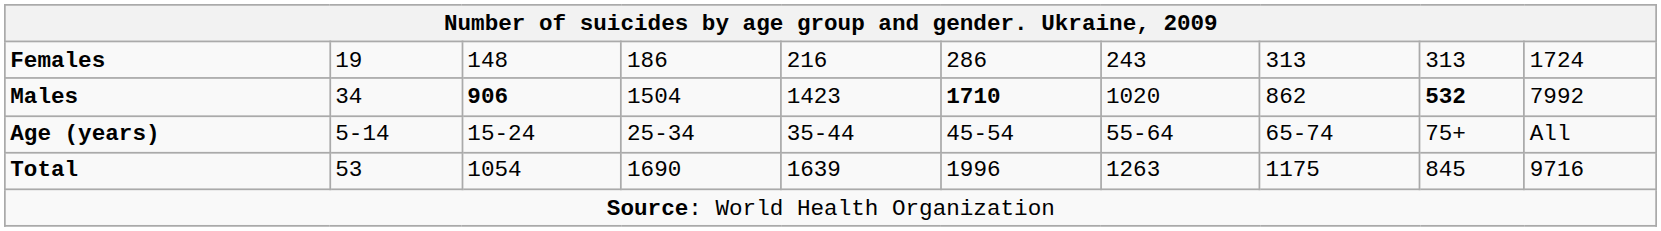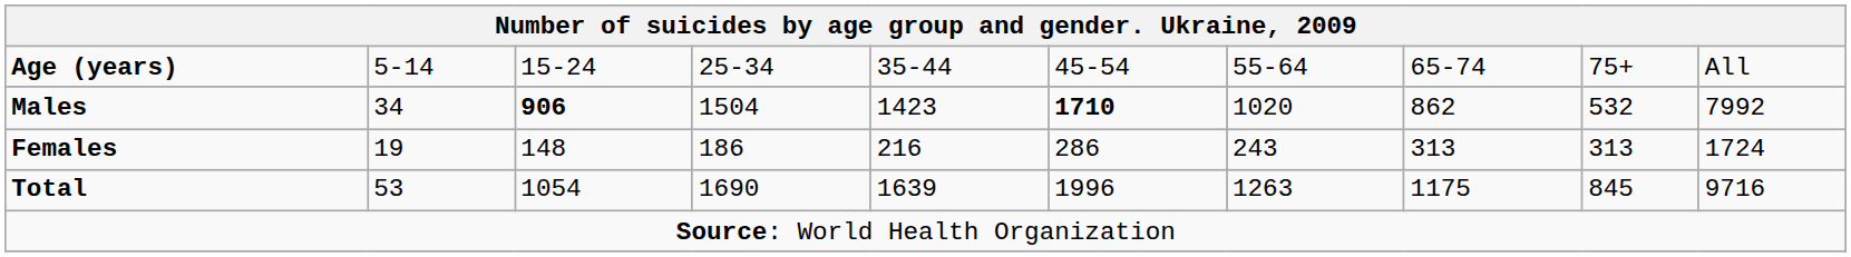rows swapped: Age (years) <-> Females
Males | column 9: bold -> normal
